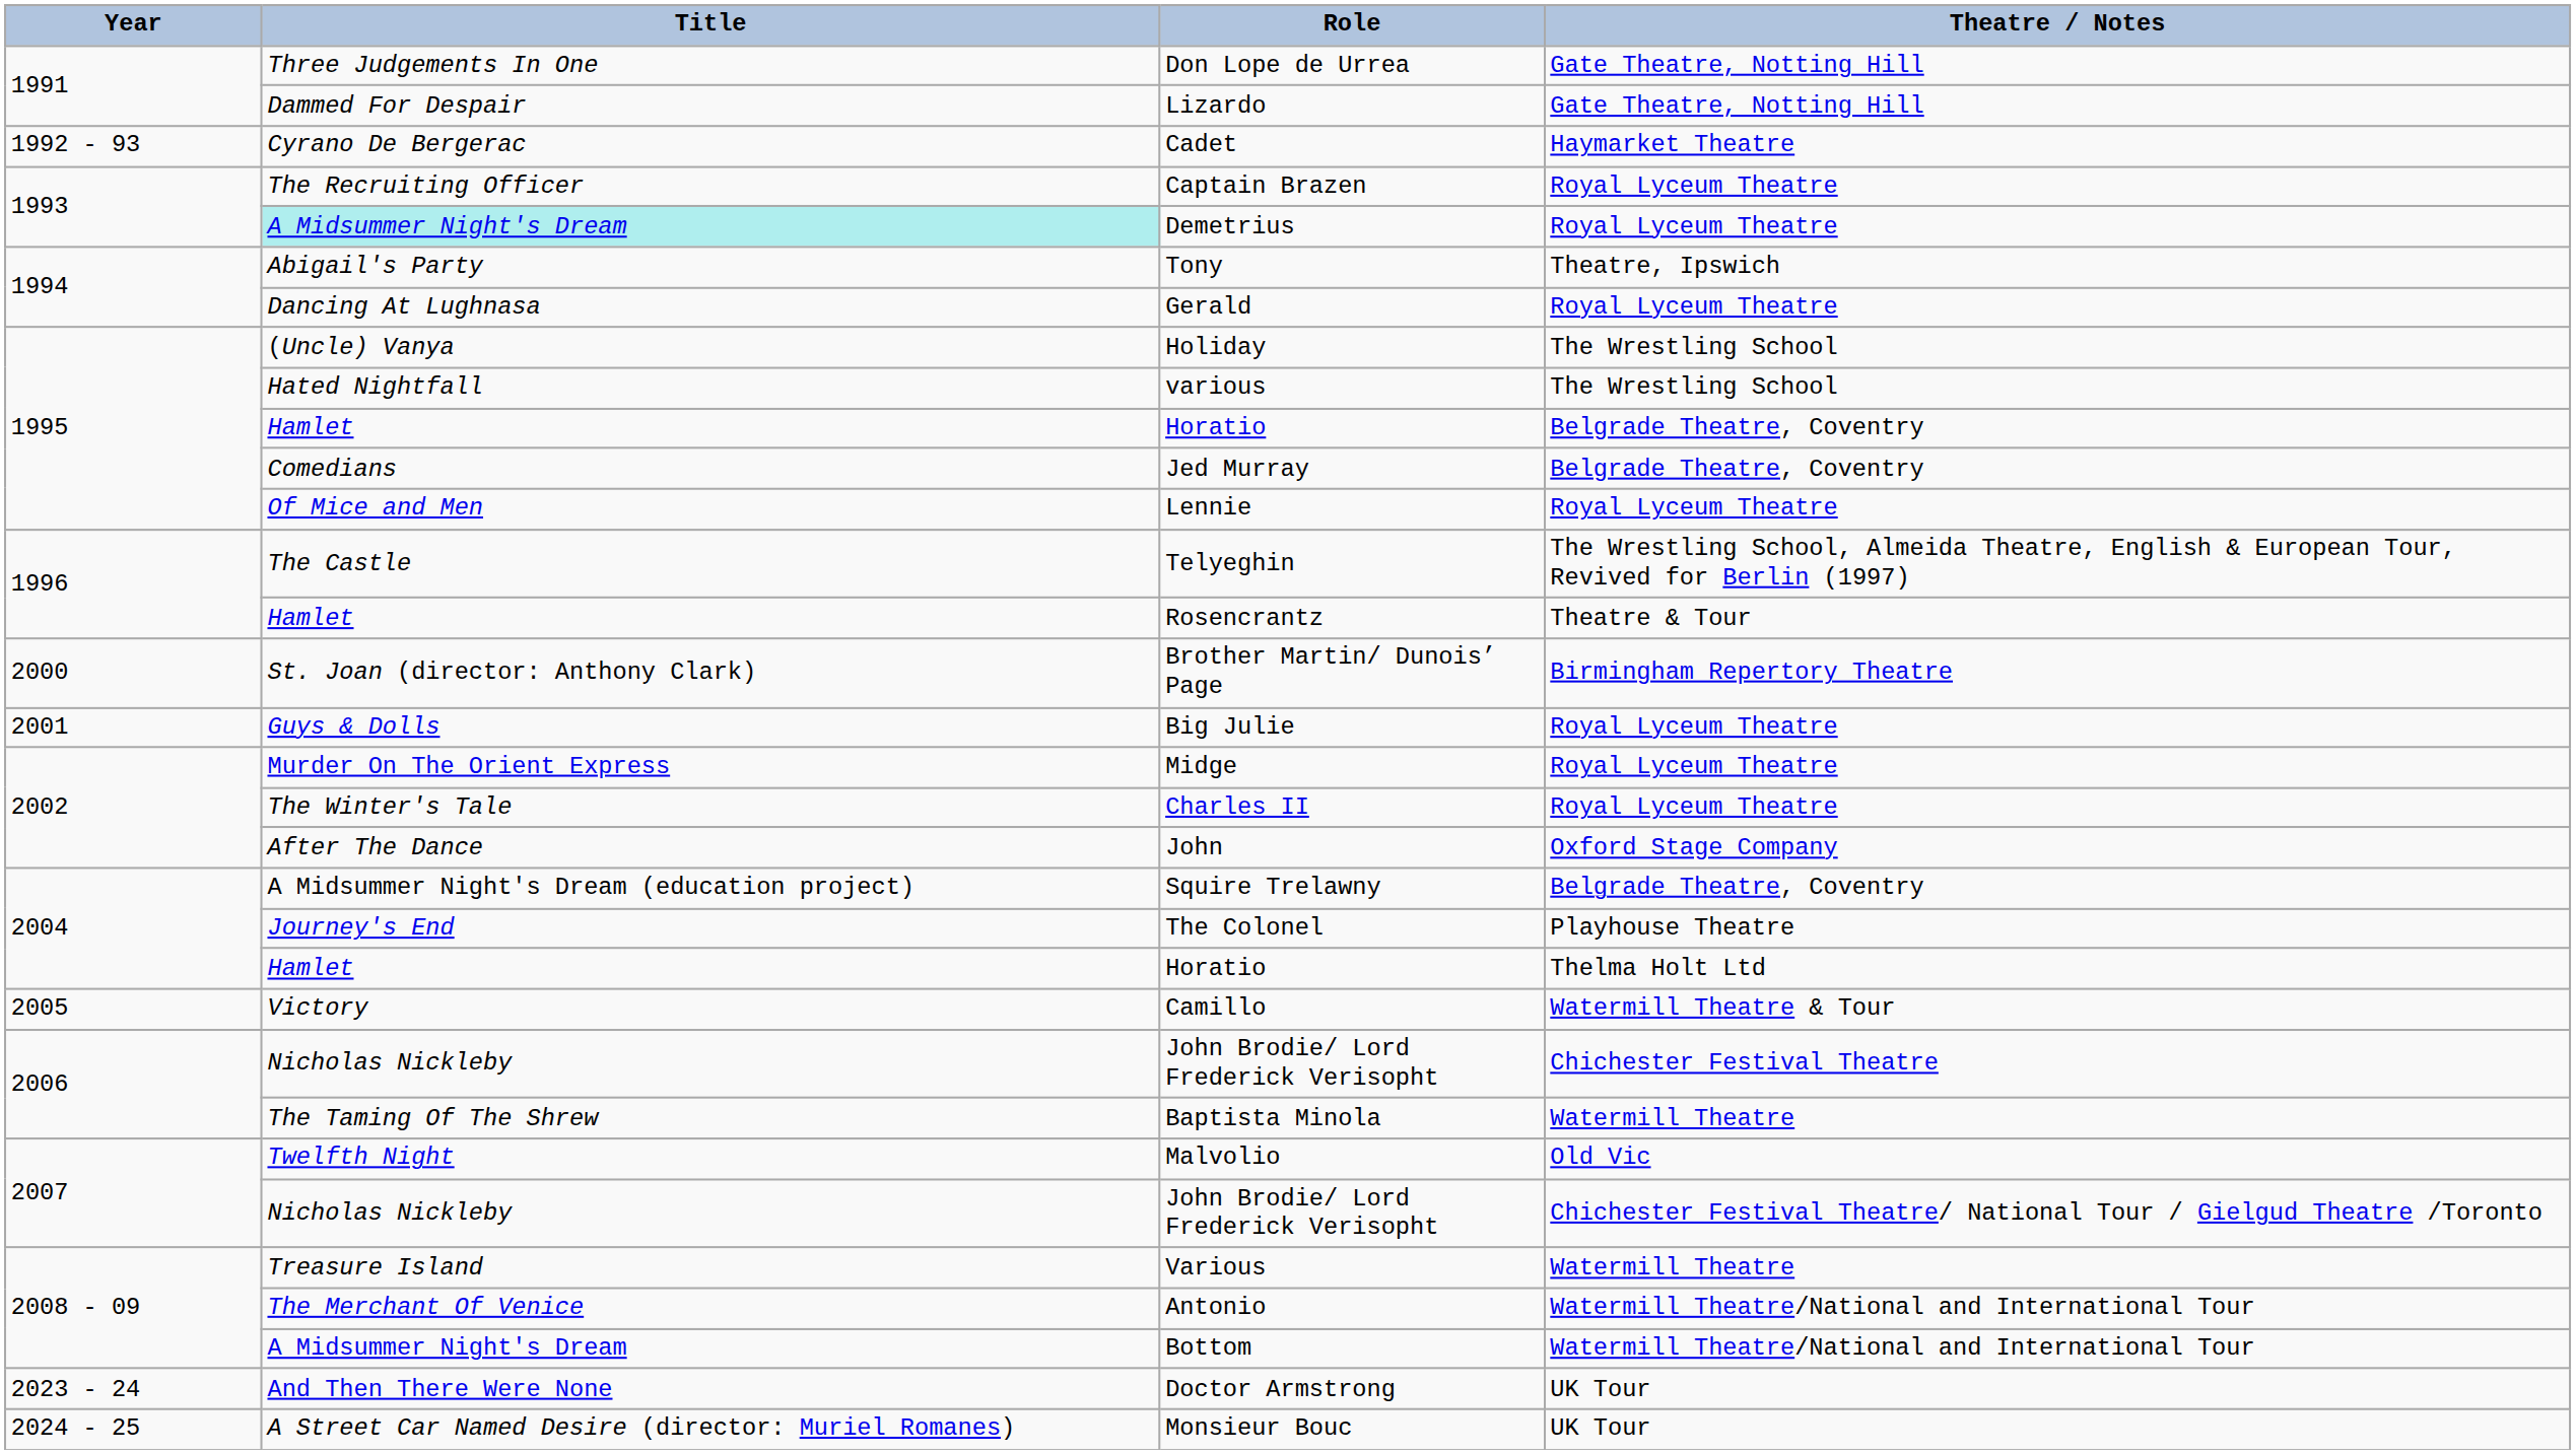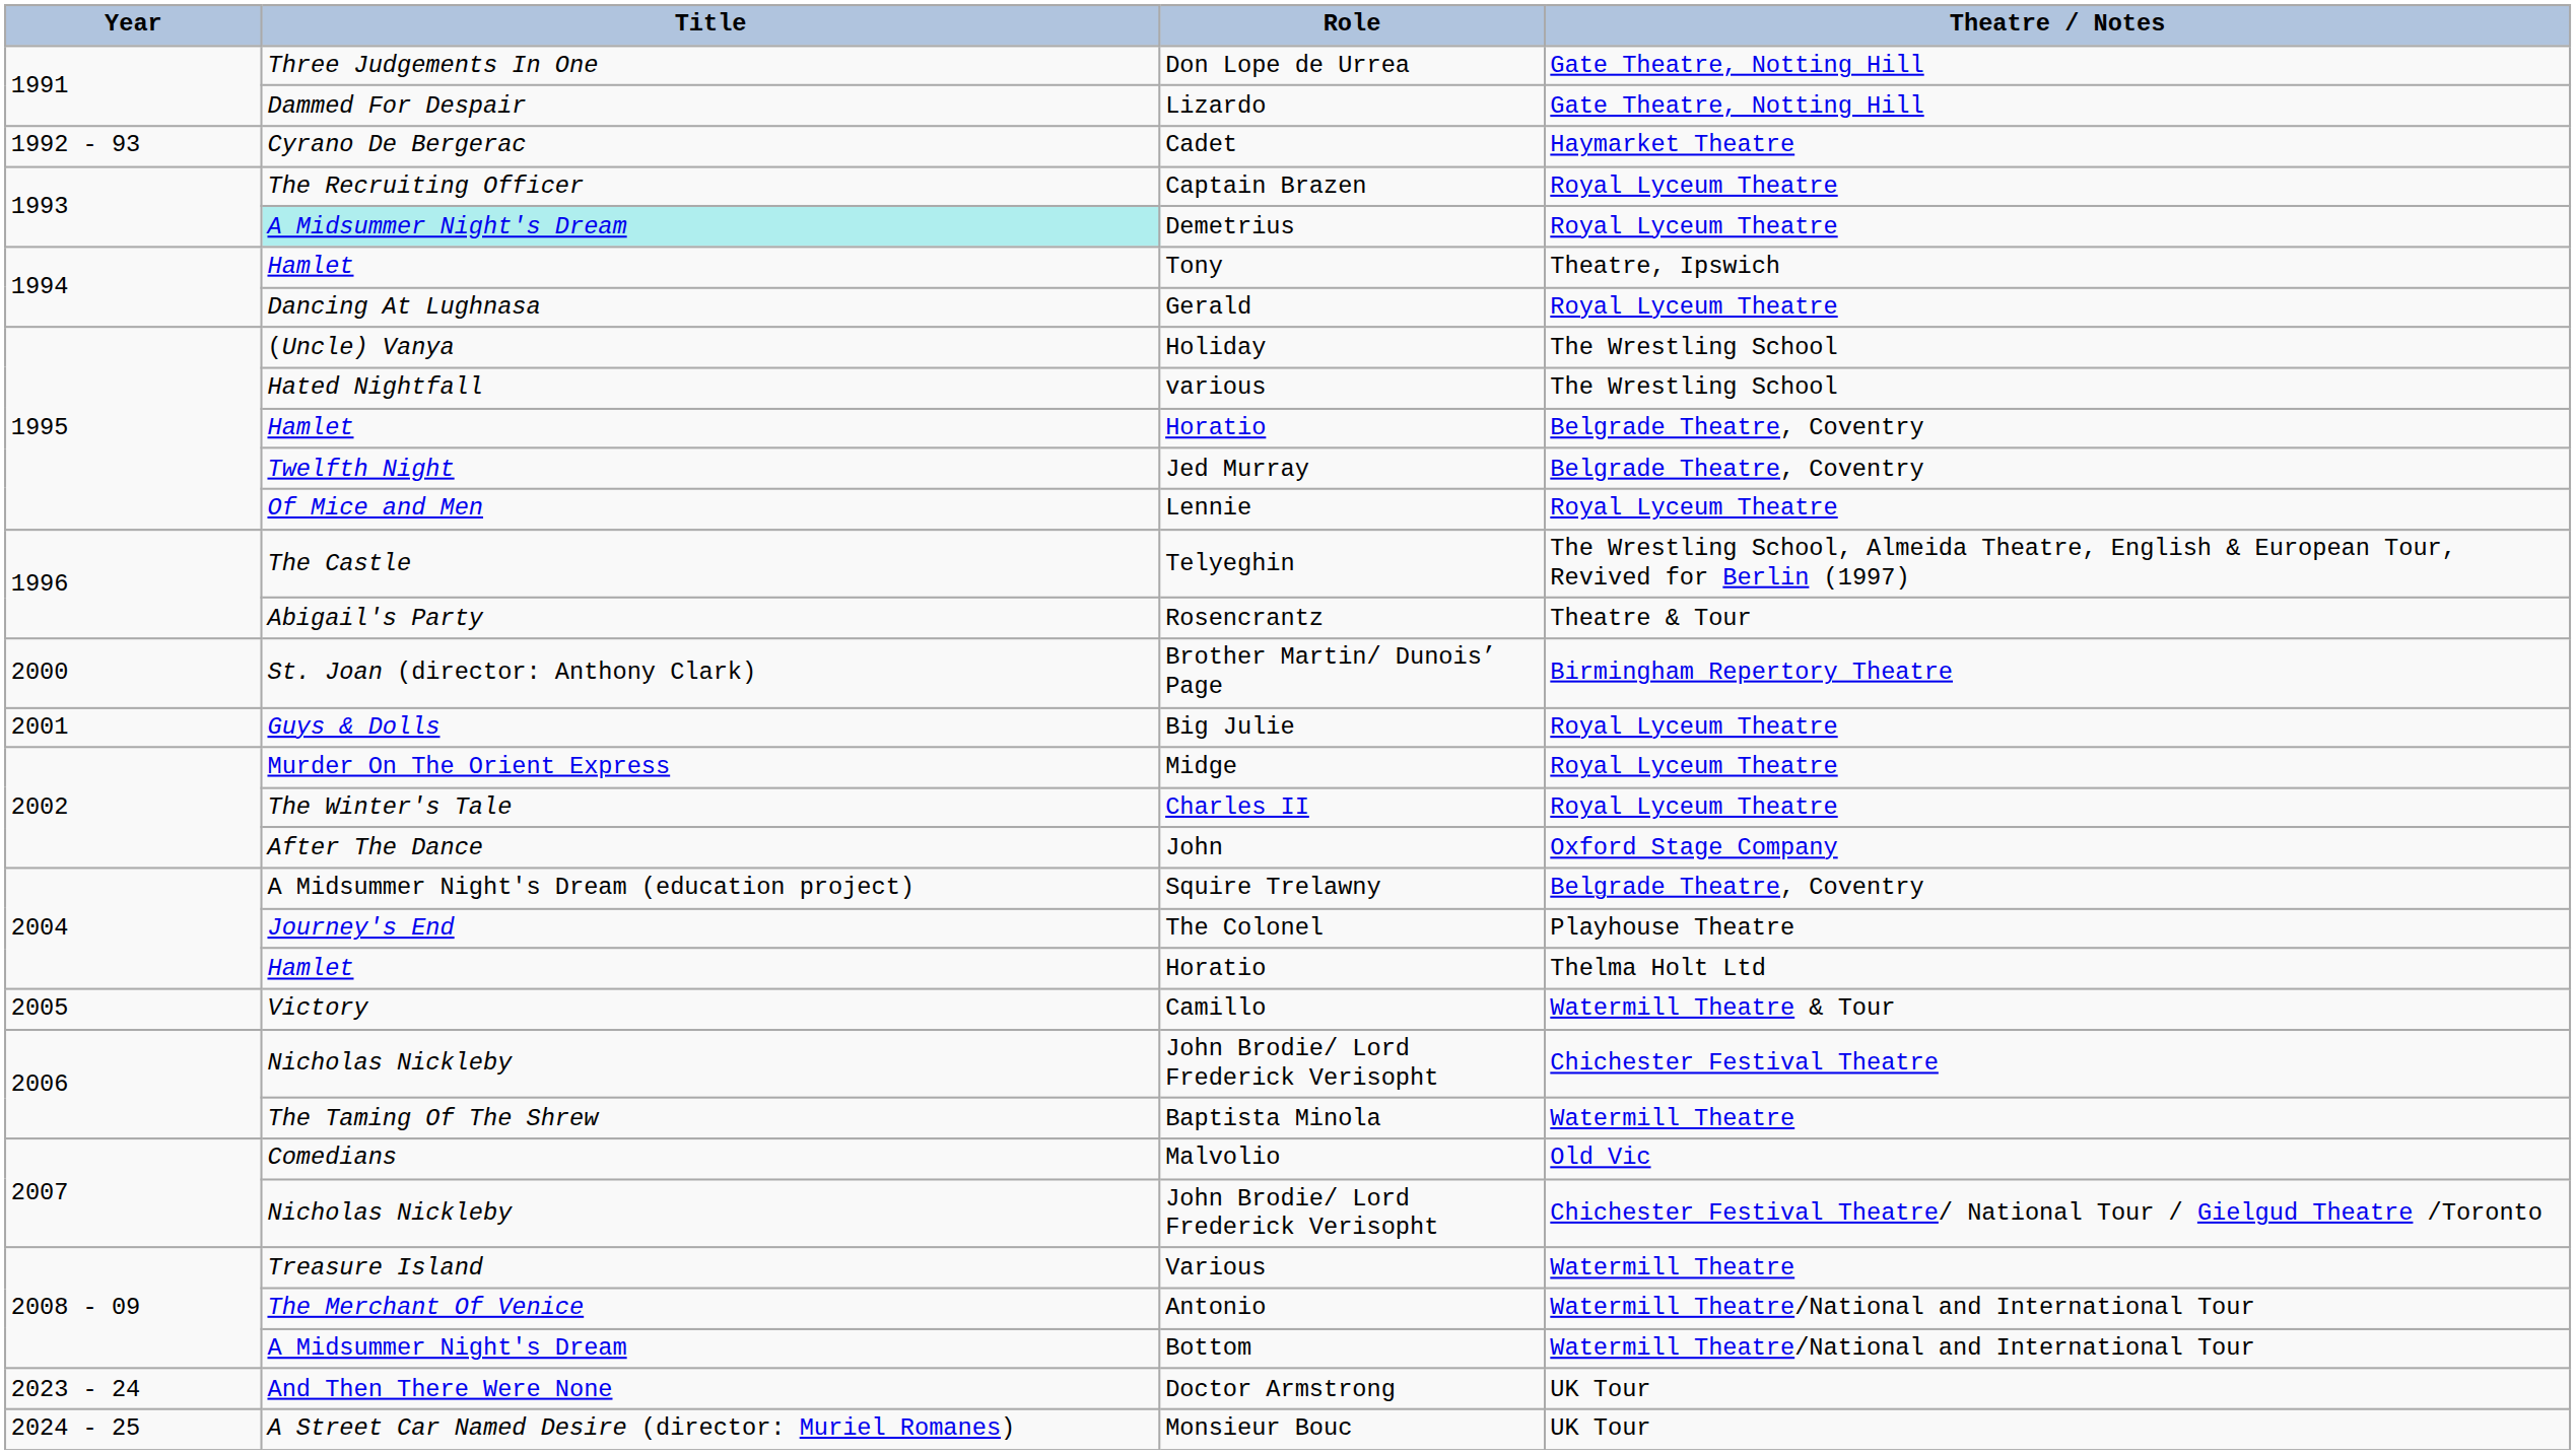Tony | Title: Abigail's Party -> Hamlet
Jed Murray | Title: Comedians -> Twelfth Night
Rosencrantz | Title: Hamlet -> Abigail's Party
Malvolio | Title: Twelfth Night -> Comedians
